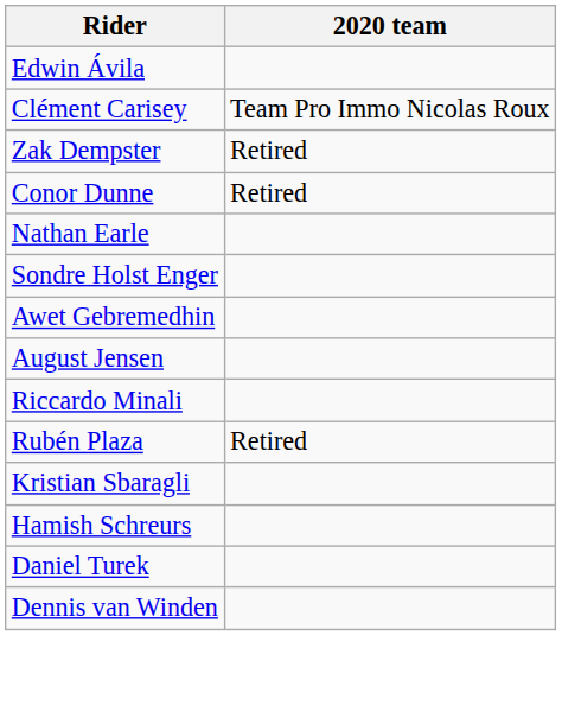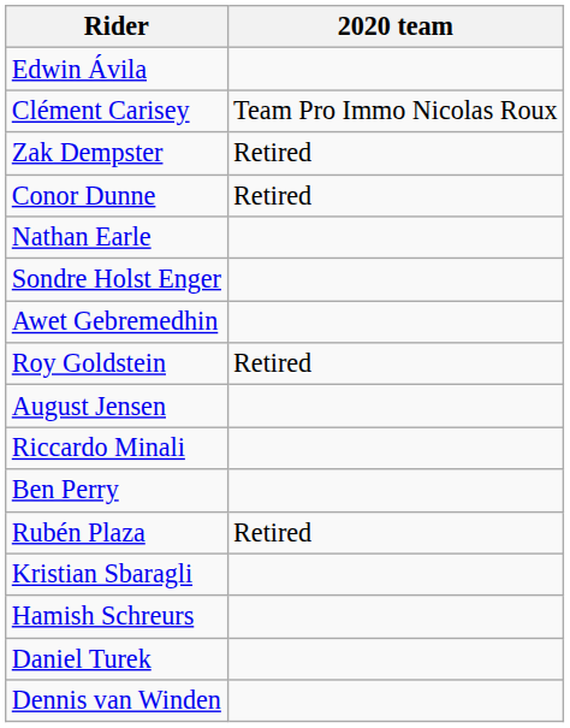+ row: Roy Goldstein | Retired
+ row: Ben Perry
